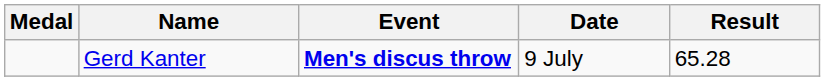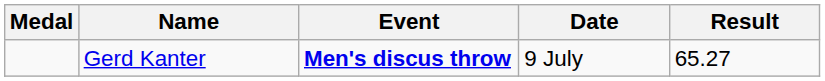Gerd Kanter | Result: 65.28 -> 65.27
